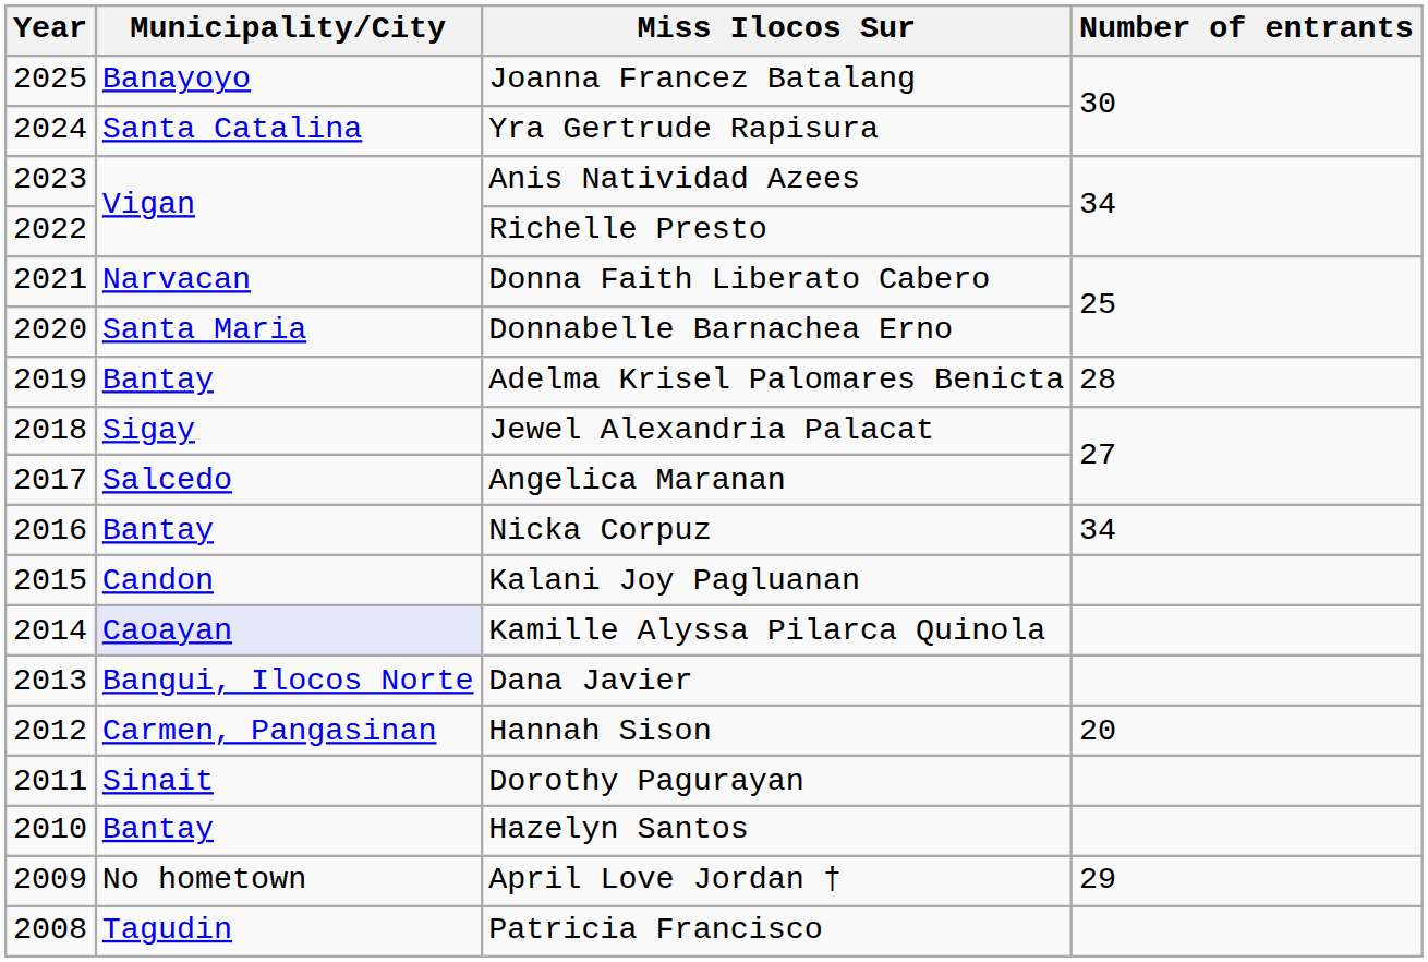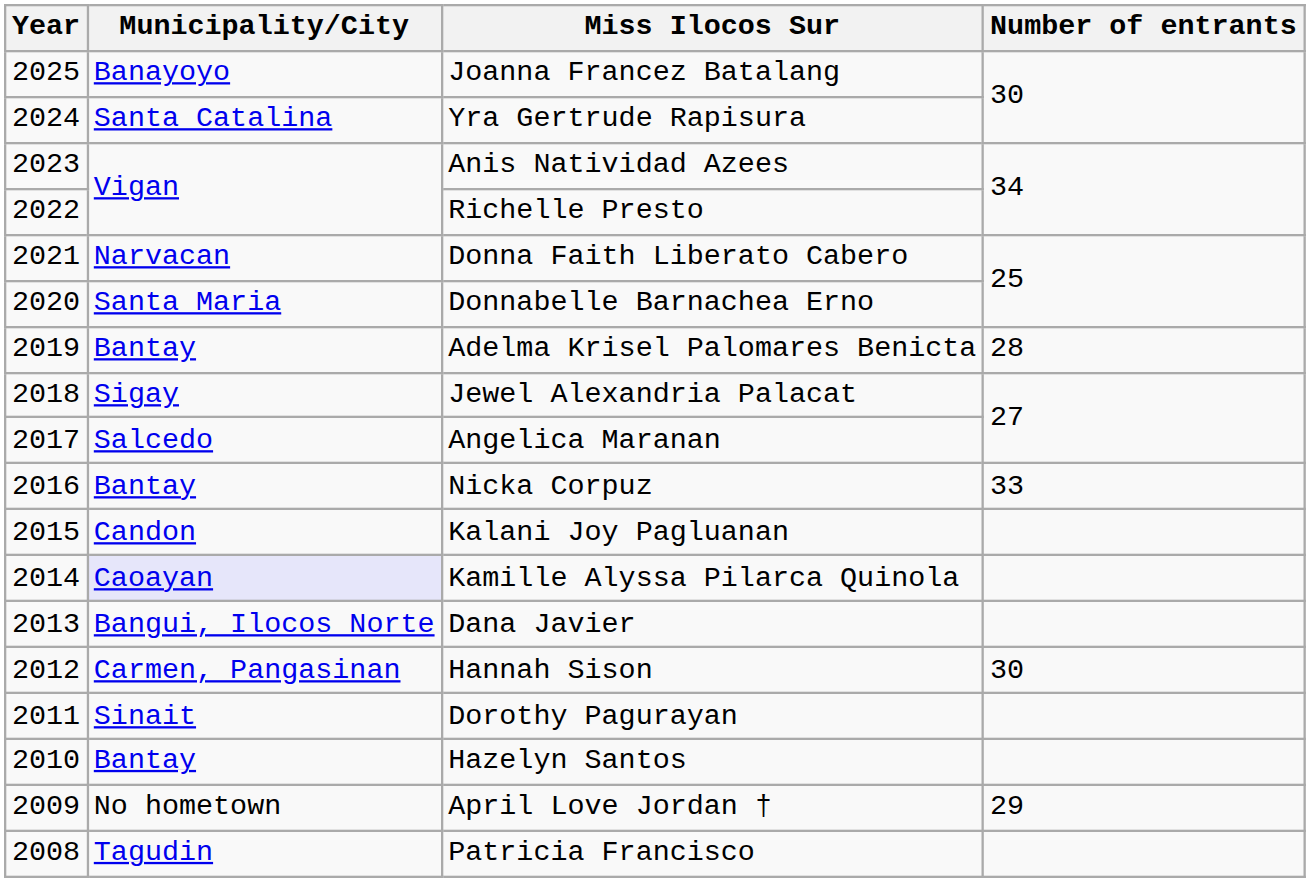Nicka Corpuz | Number of entrants: 34 -> 33
Hannah Sison | Number of entrants: 20 -> 30
